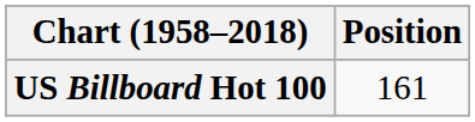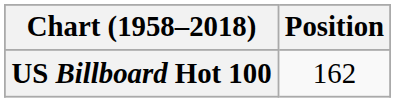US Billboard Hot 100 | Position: 161 -> 162
